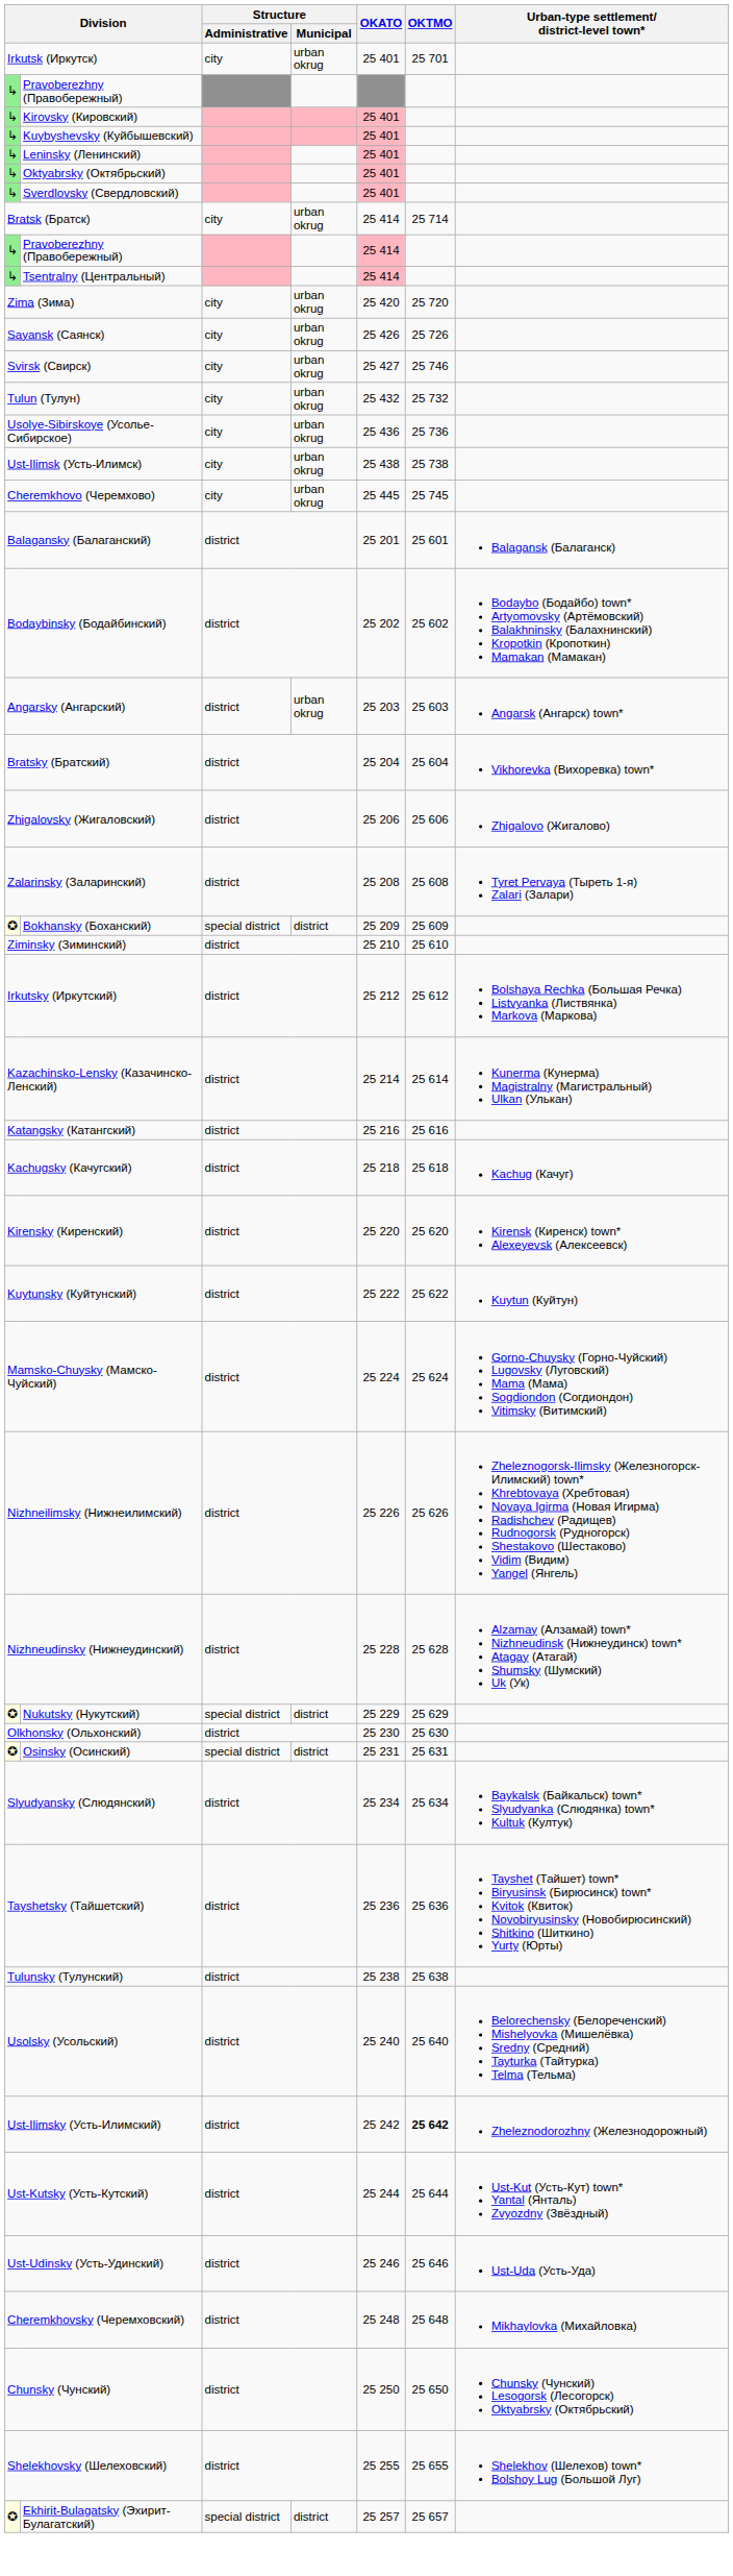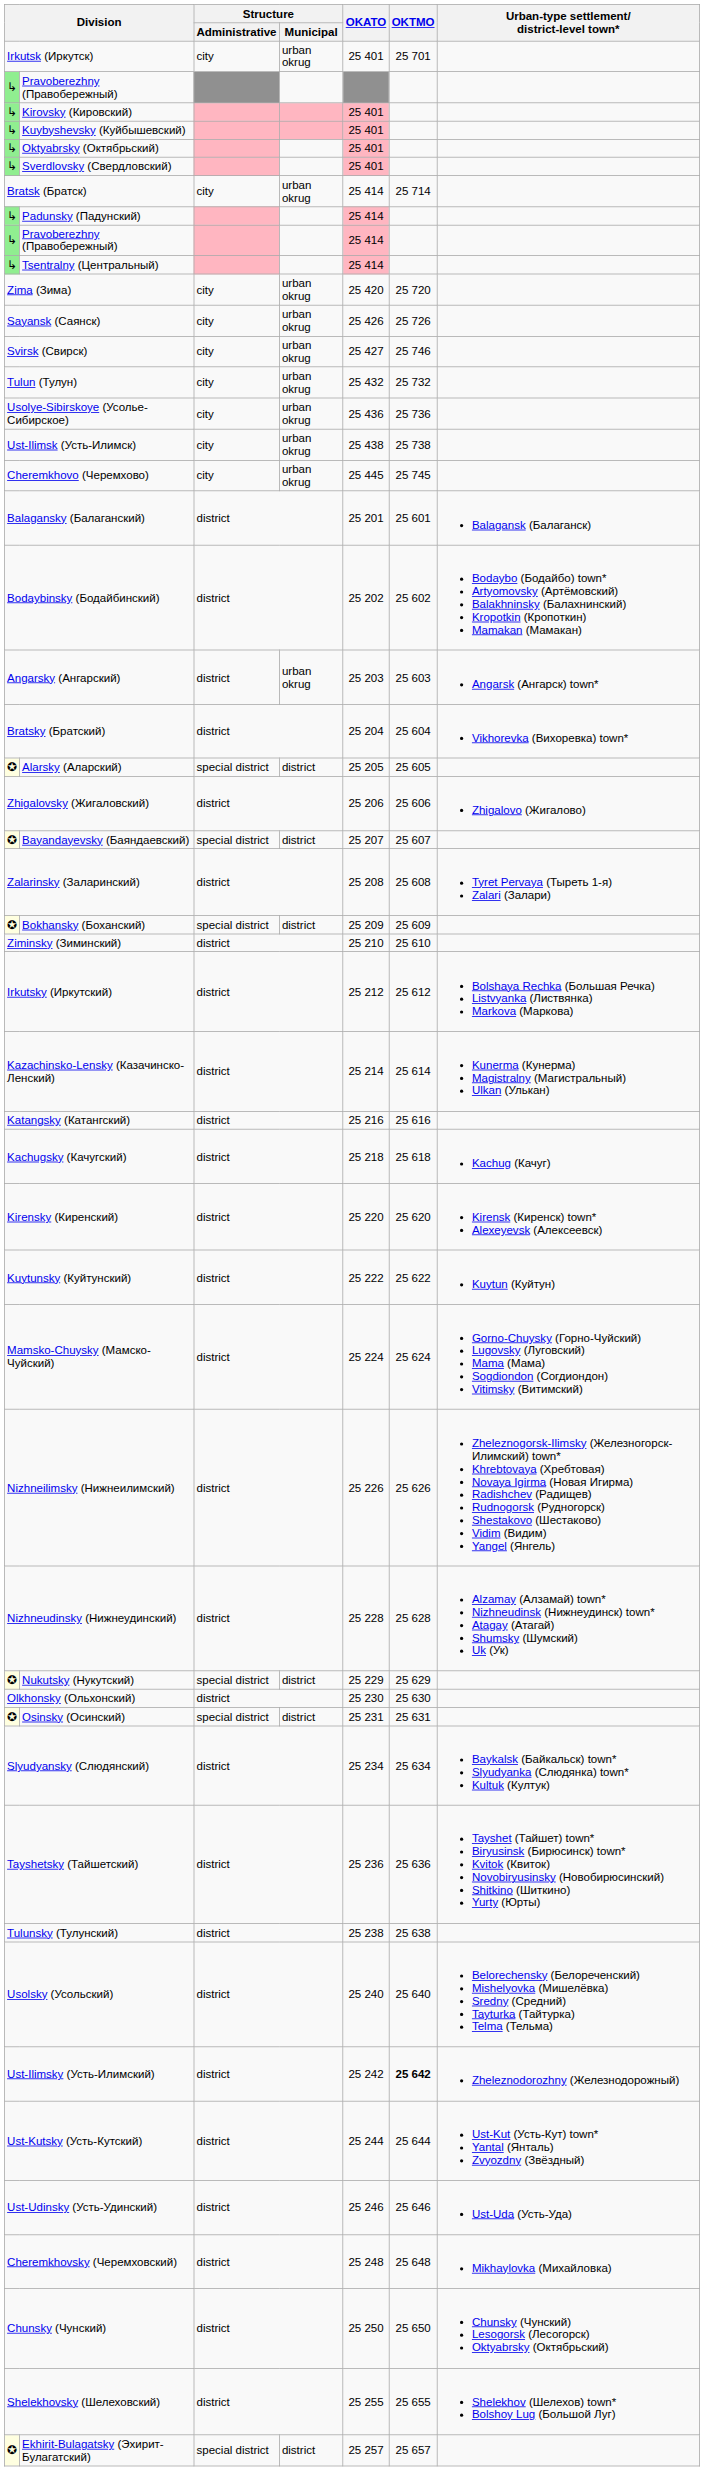- row: ↳ | Leninsky (Ленинский) | 25 401
+ row: ↳ | Padunsky (Падунский) | 25 414
+ row: ✪ | Alarsky (Аларский) | special district | district | 25 205 | 25 605
+ row: ✪ | Bayandayevsky (Баяндаевский) | special district | district | 25 207 | 25 607
